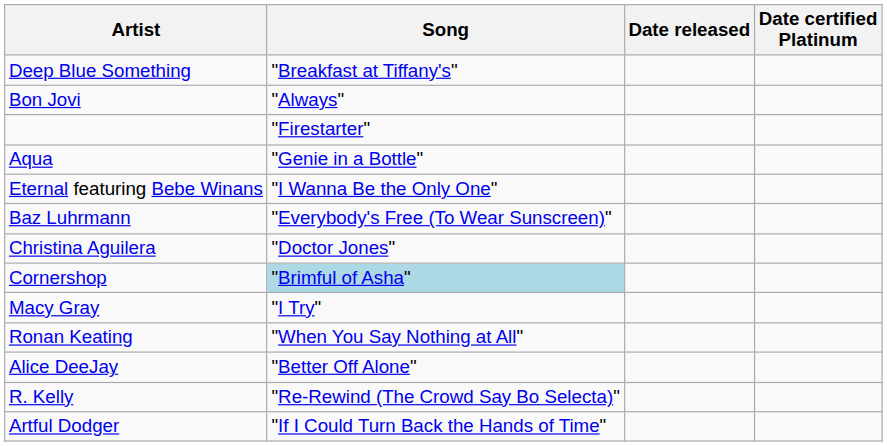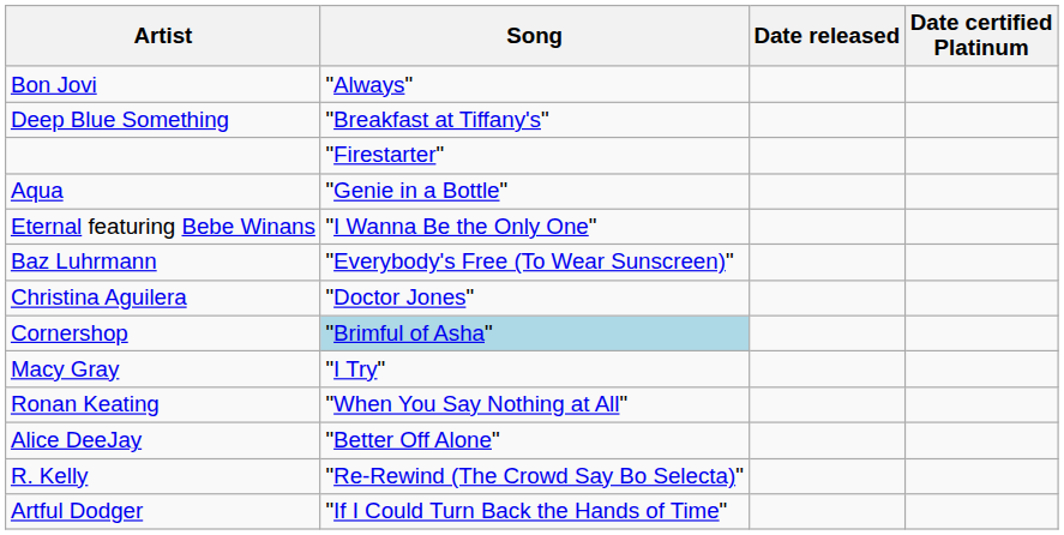rows swapped: Bon Jovi <-> Deep Blue Something
